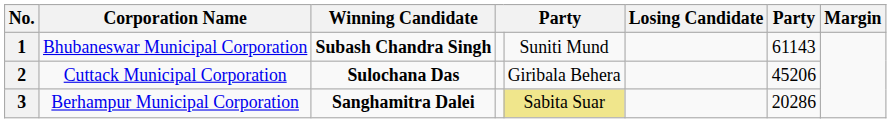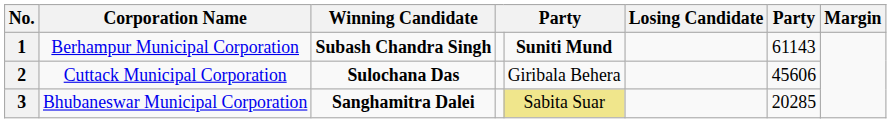1 | Corporation Name: Bhubaneswar Municipal Corporation -> Berhampur Municipal Corporation
1 | column 5: normal -> bold
2 | column 7: 45206 -> 45606
3 | Corporation Name: Berhampur Municipal Corporation -> Bhubaneswar Municipal Corporation
3 | column 7: 20286 -> 20285
